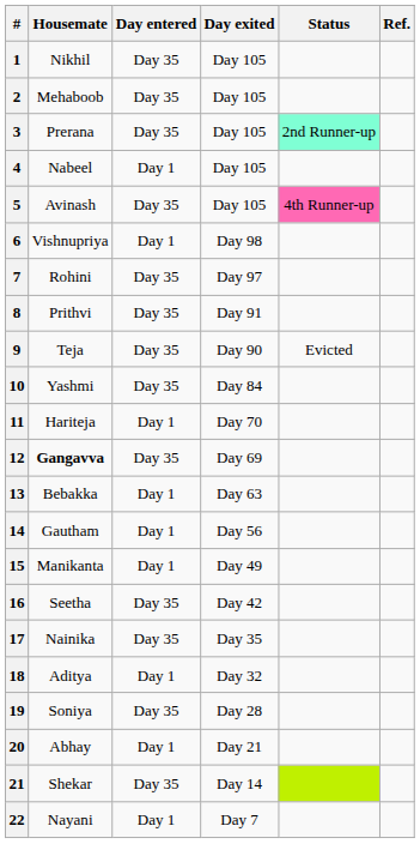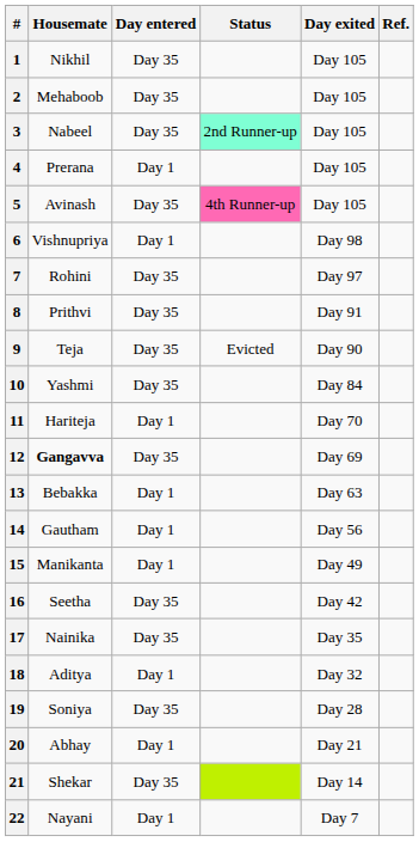columns swapped: Day exited <-> Status
3 | Housemate: Prerana -> Nabeel
4 | Housemate: Nabeel -> Prerana
